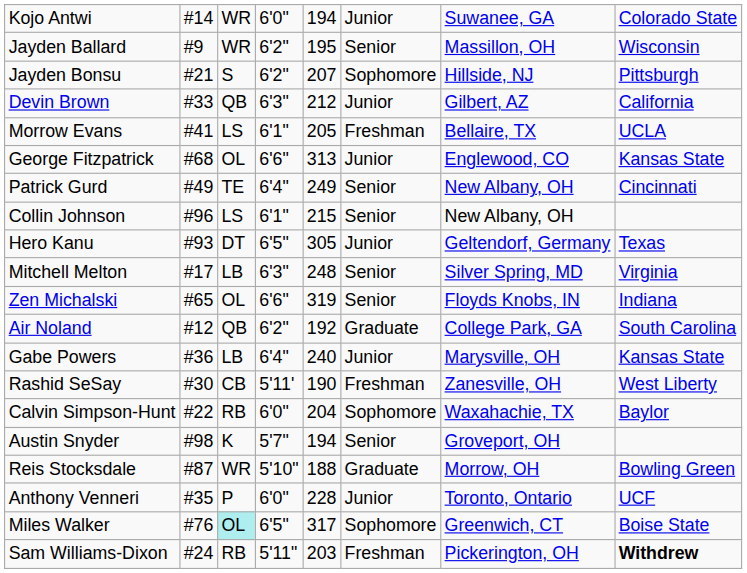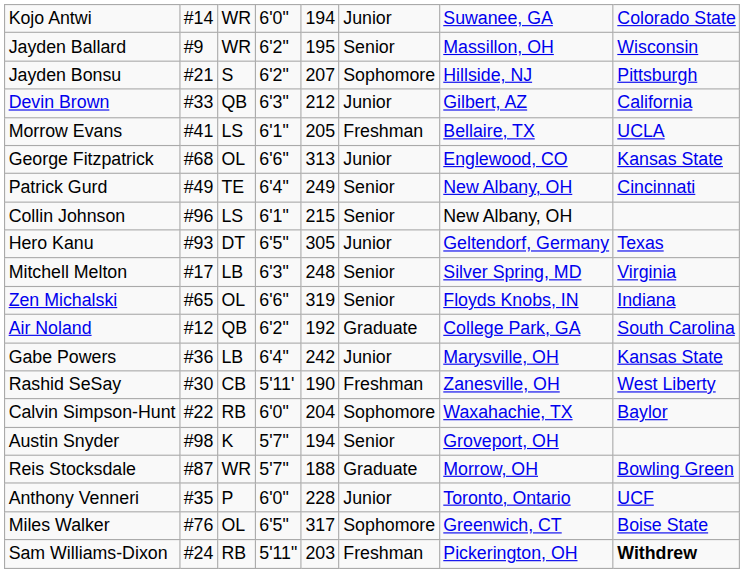Gabe Powers | column 5: 240 -> 242
Reis Stocksdale | column 4: 5'10" -> 5'7"
Miles Walker | column 3: paleturquoise background -> no background
